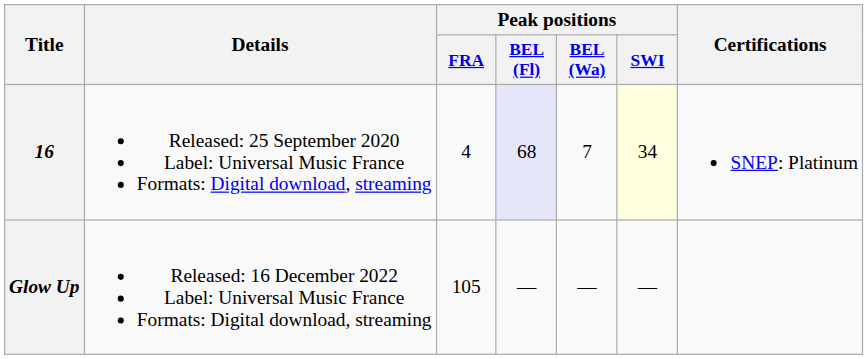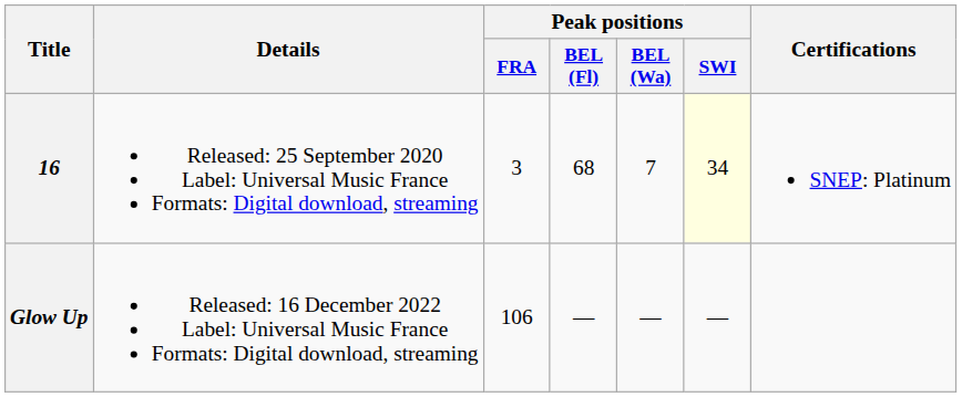16 | Peak positions / FRA: 4 -> 3
16 | Peak positions / BEL (Fl): lavender background -> no background
Glow Up | Peak positions / FRA: 105 -> 106
